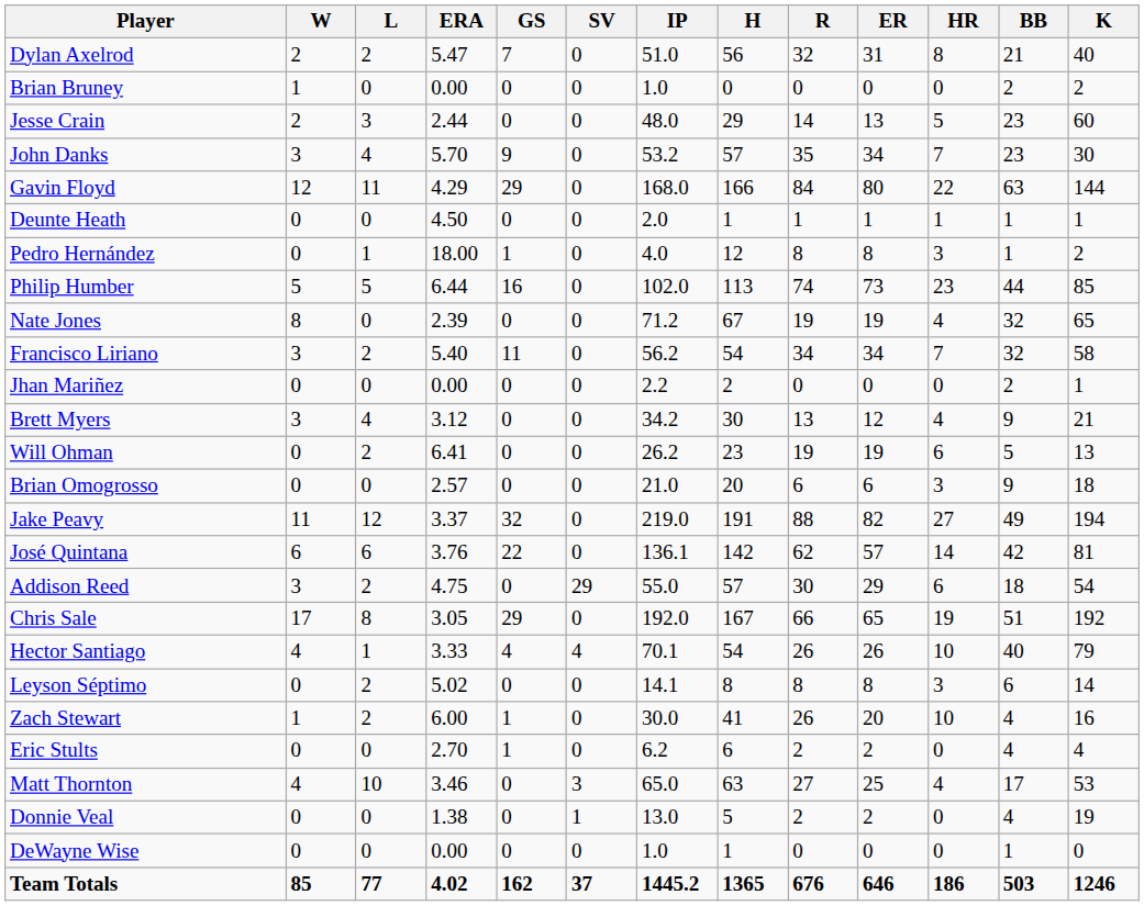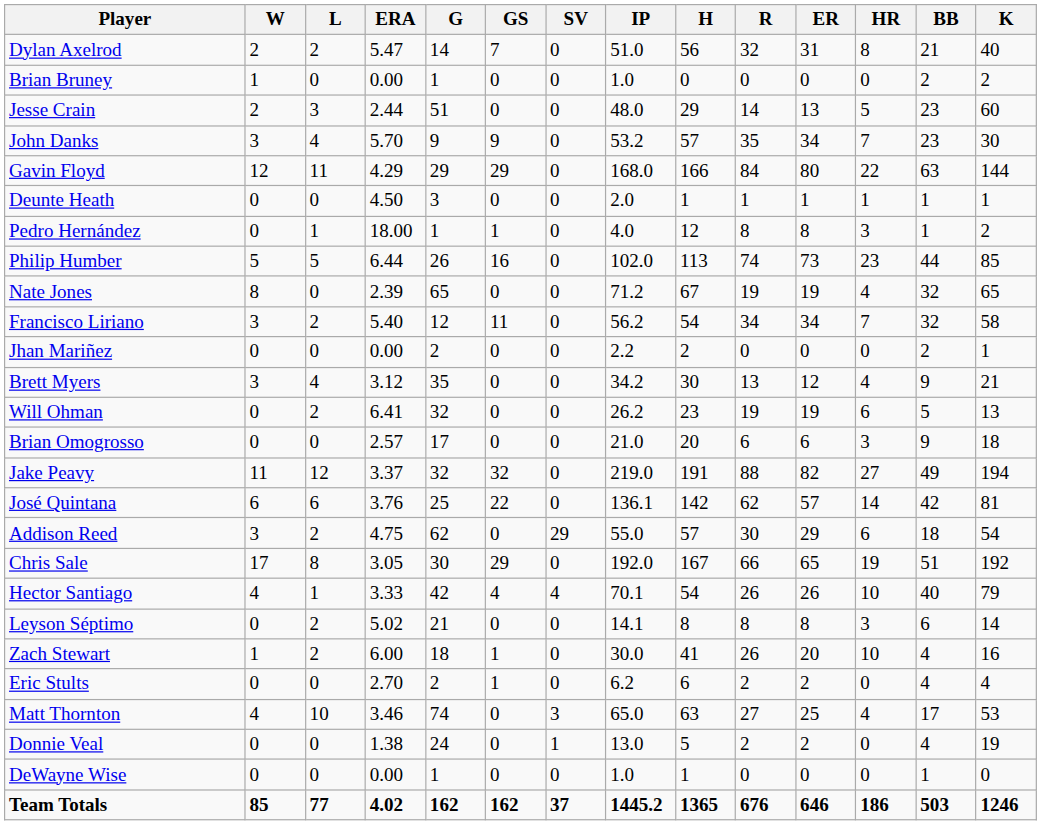+ column: G | 14 | 1 | 51 | 9 | 29 | 3 | 1 | 26 | 65 | 12 | 2 | 35 | 32 | 17 | 32 | 25 | 62 | 30 | 42 | 21 | 18 | 2 | 74 | 24 | 1 | 162
